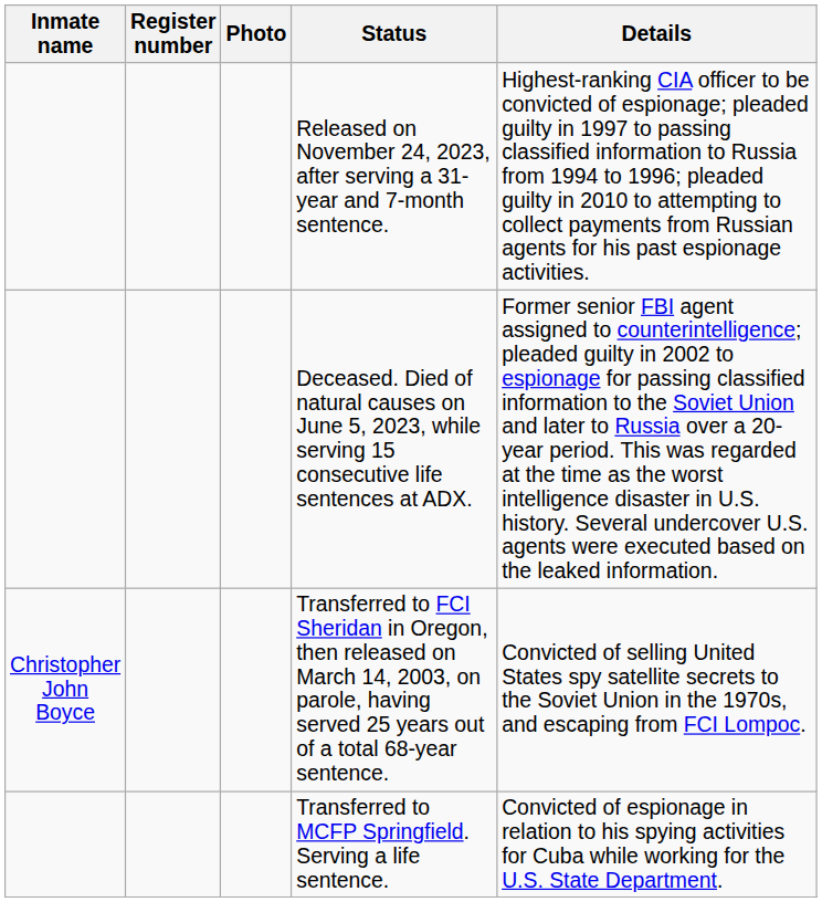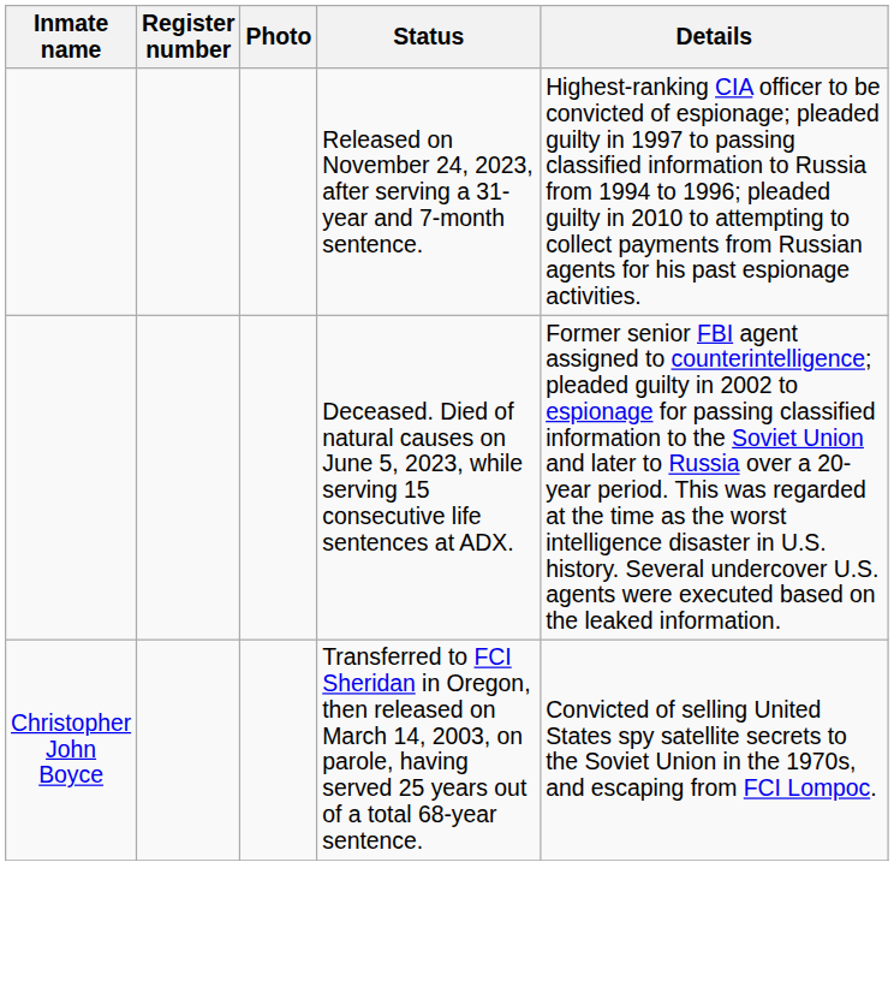- row: Transferred to MCFP Springfield. Serving a life sentence. | Convicted of espionage in relation to his spying activities for Cuba while working for the U.S. State Department.
